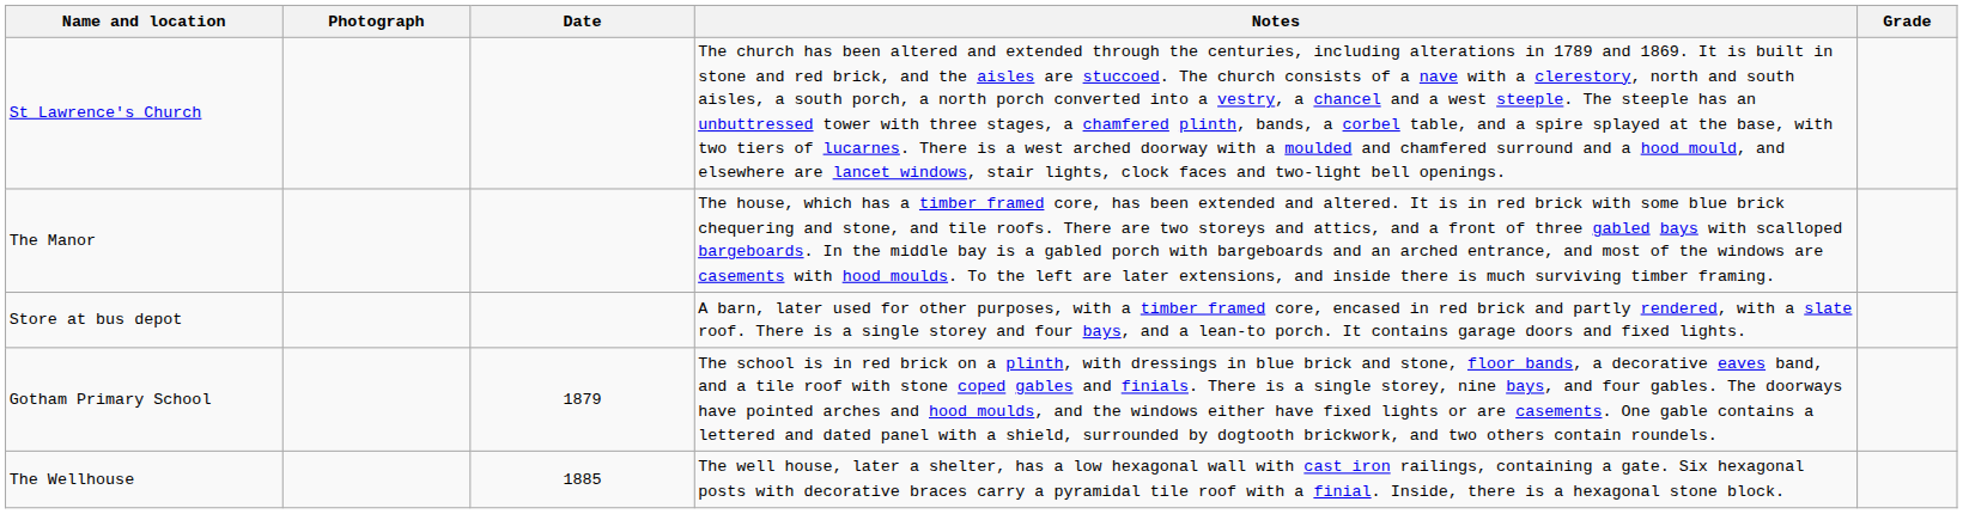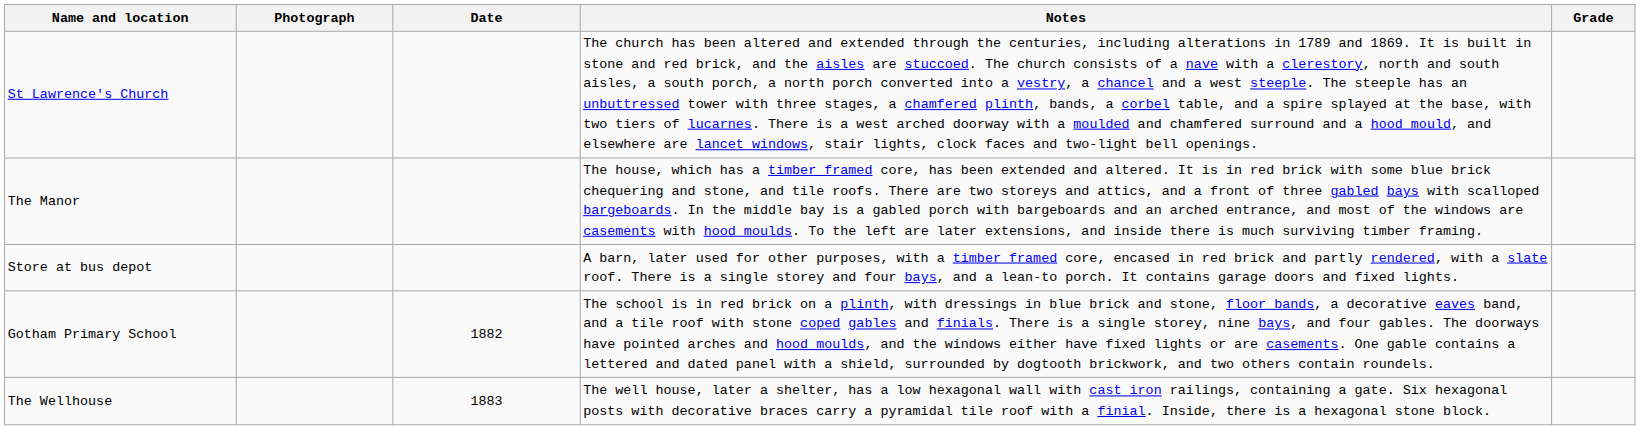Gotham Primary School | Date: 1879 -> 1882
The Wellhouse | Date: 1885 -> 1883
